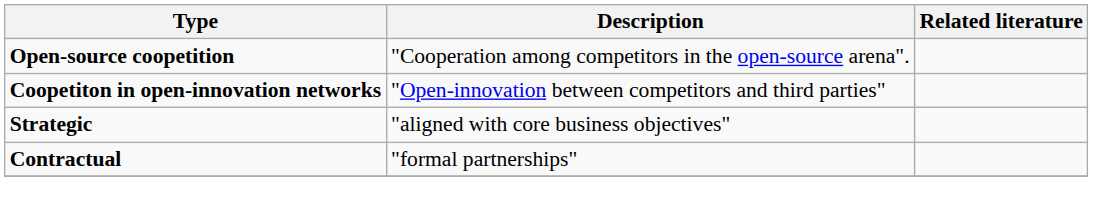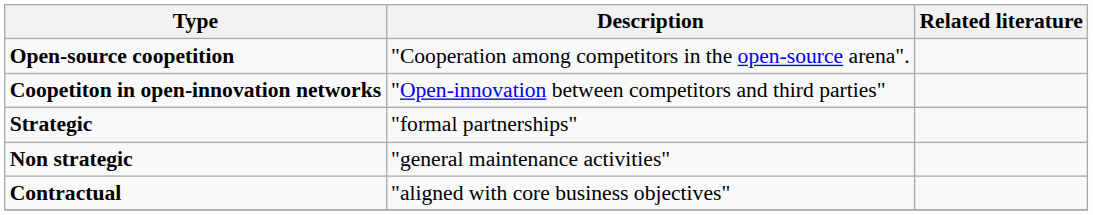Strategic | Description: "aligned with core business objectives" -> "formal partnerships"
+ row: Non strategic | "general maintenance activities"
Contractual | Description: "formal partnerships" -> "aligned with core business objectives"
